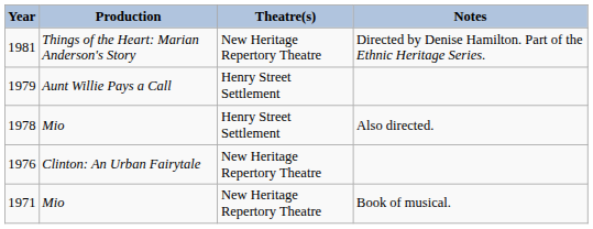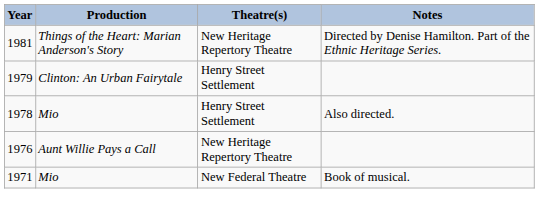1979 | Production: Aunt Willie Pays a Call -> Clinton: An Urban Fairytale
1976 | Production: Clinton: An Urban Fairytale -> Aunt Willie Pays a Call
1971 | Theatre(s): New Heritage Repertory Theatre -> New Federal Theatre
